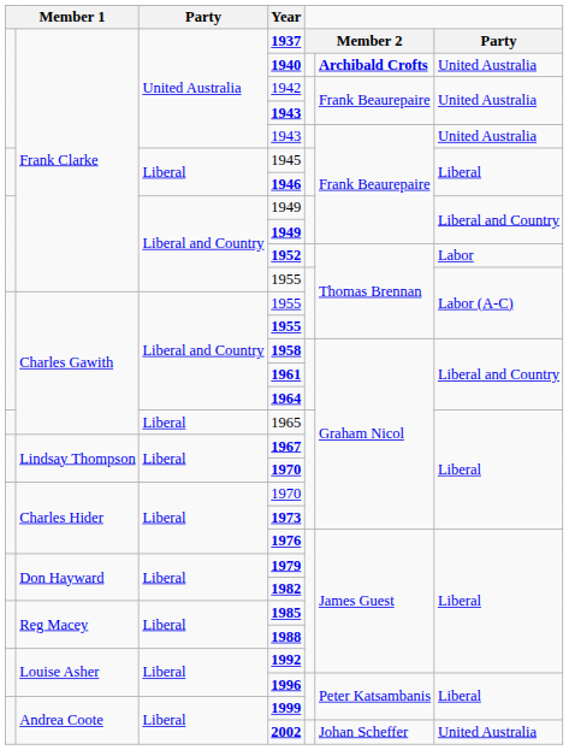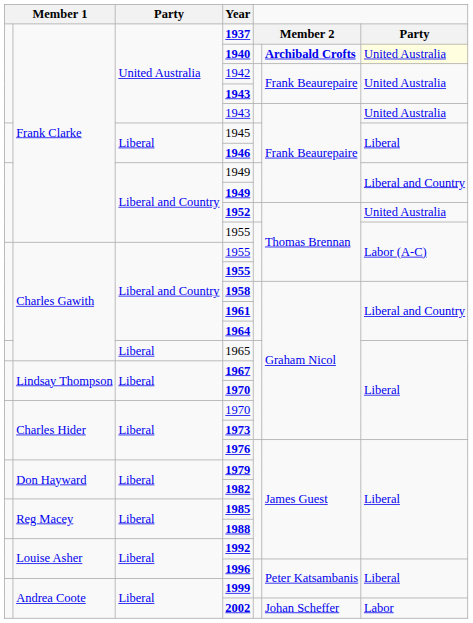1940 | column 7: no background -> lightyellow background
1952 | column 7: Labor -> United Australia
2002 | column 7: United Australia -> Labor
